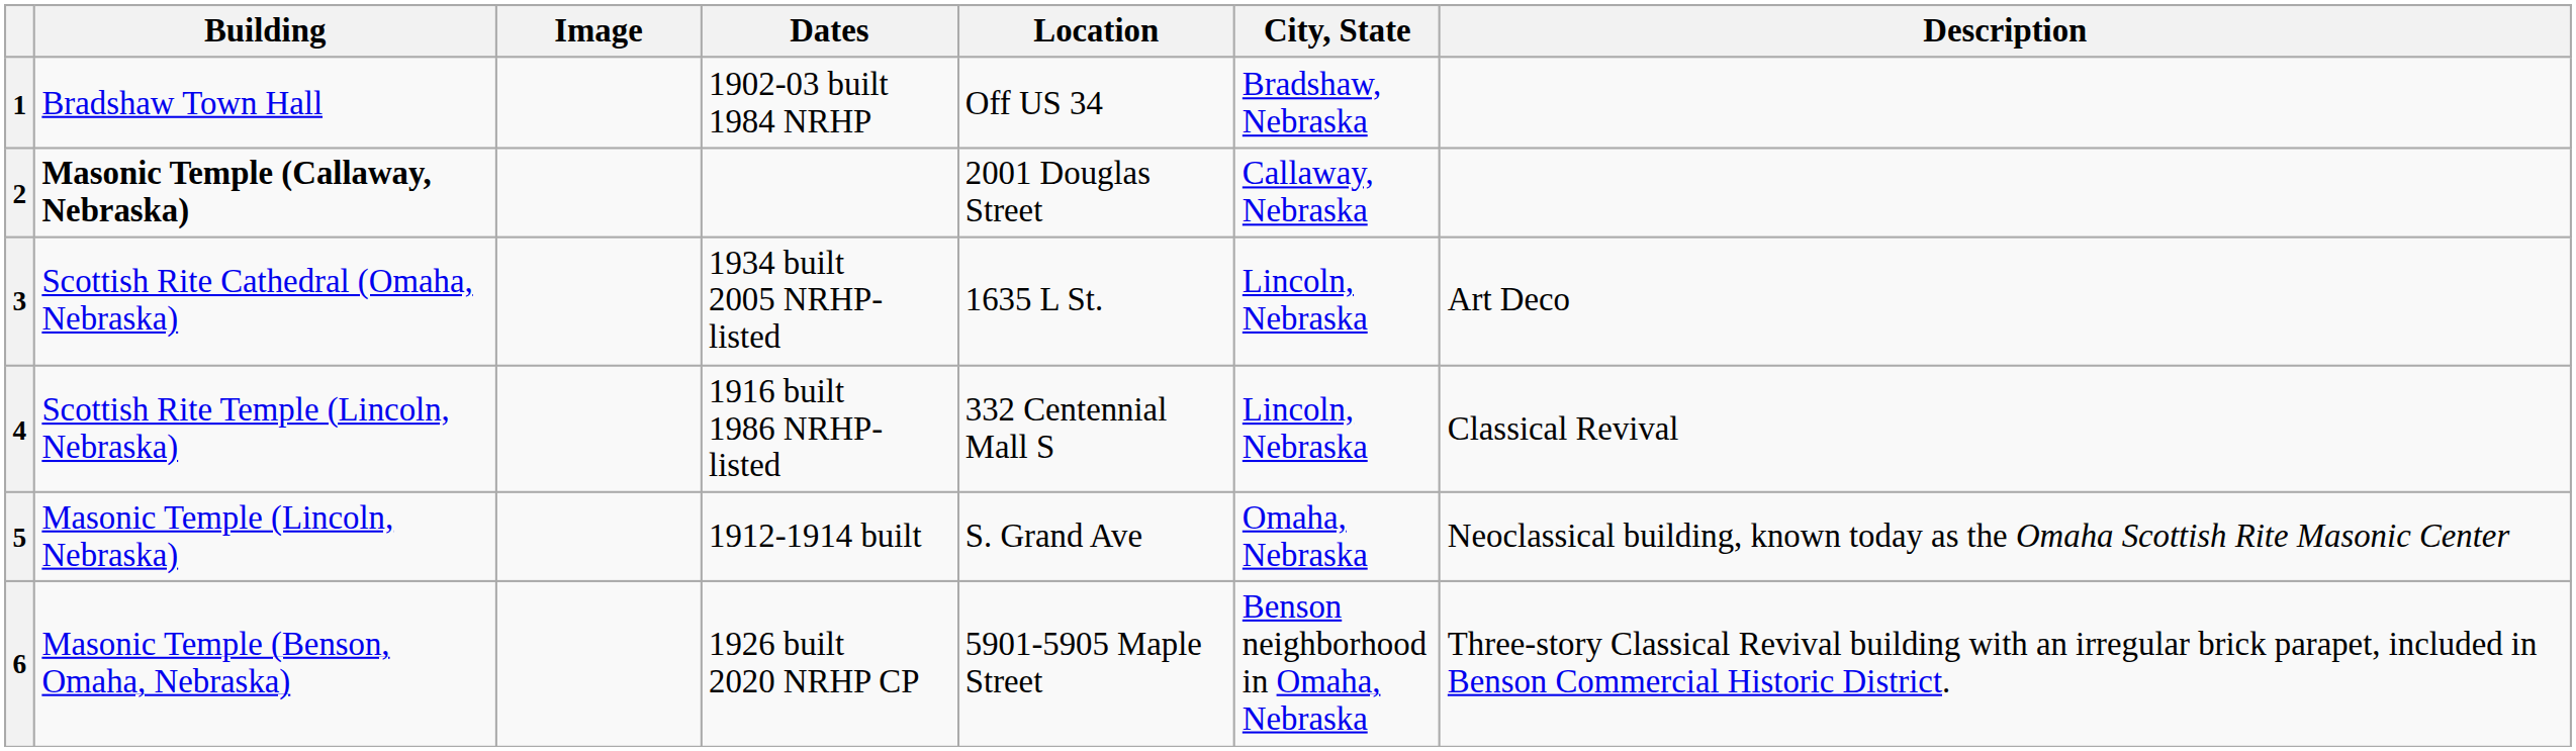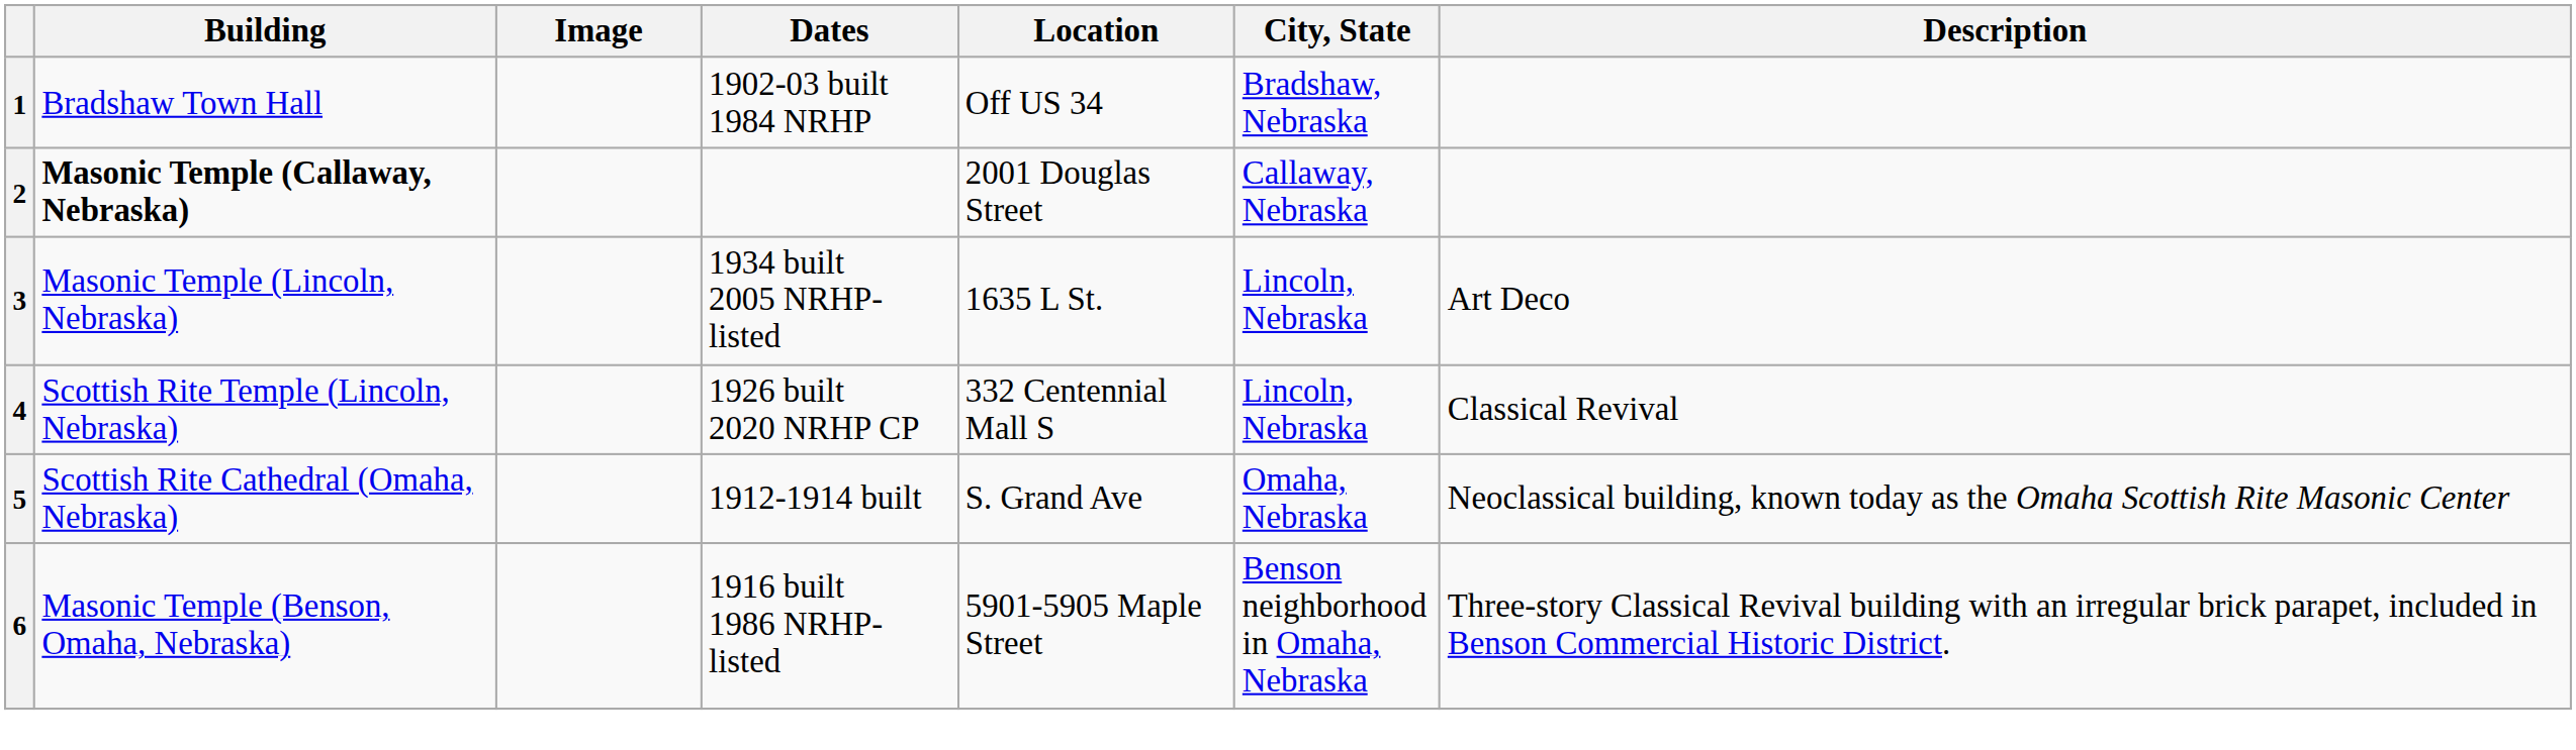3 | Building: Scottish Rite Cathedral (Omaha, Nebraska) -> Masonic Temple (Lincoln, Nebraska)
4 | Dates: 1916 built 1986 NRHP-listed -> 1926 built 2020 NRHP CP
5 | Building: Masonic Temple (Lincoln, Nebraska) -> Scottish Rite Cathedral (Omaha, Nebraska)
6 | Dates: 1926 built 2020 NRHP CP -> 1916 built 1986 NRHP-listed
